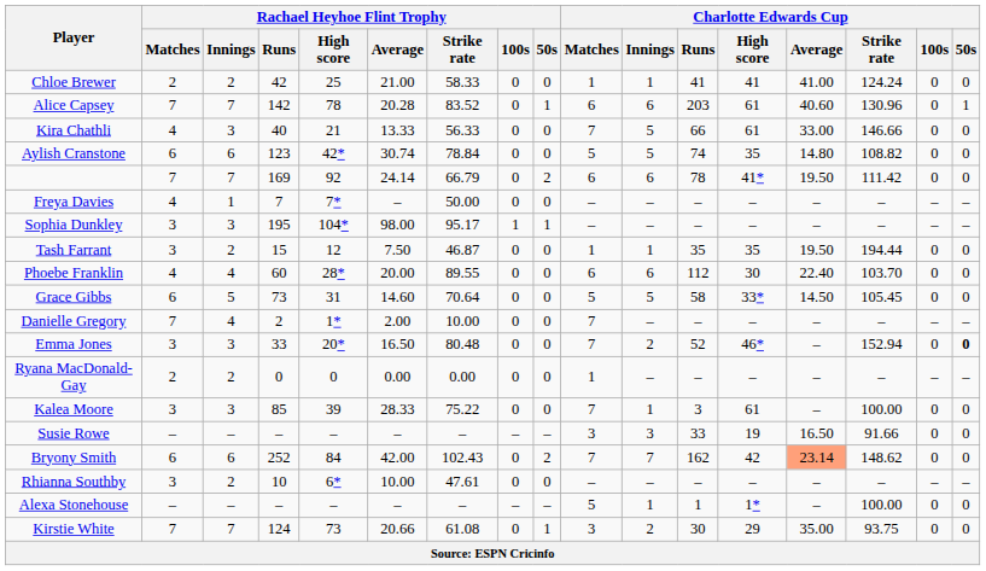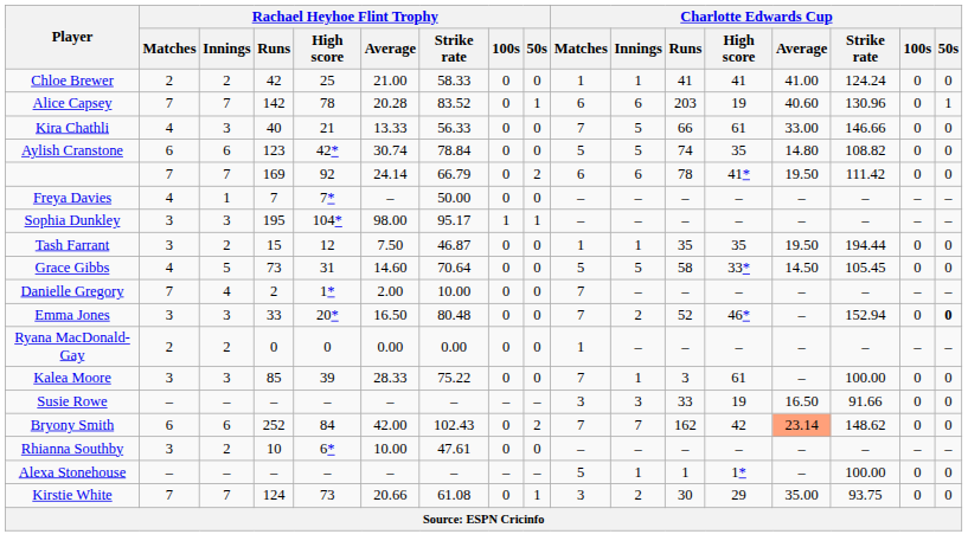Alice Capsey | Charlotte Edwards Cup / High score: 61 -> 19
- row: Phoebe Franklin | 4 | 4 | 60 | 28* | 20.00 | 89.55 | 0 | 0 | 6 | 6 | 112 | 30 | 22.40 | 103.70 | 0 | 0
Grace Gibbs | Rachael Heyhoe Flint Trophy / Matches: 6 -> 4
